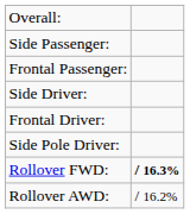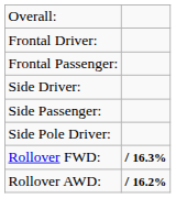rows swapped: Frontal Driver: <-> Side Passenger:
Rollover AWD: | column 2: normal -> bold
